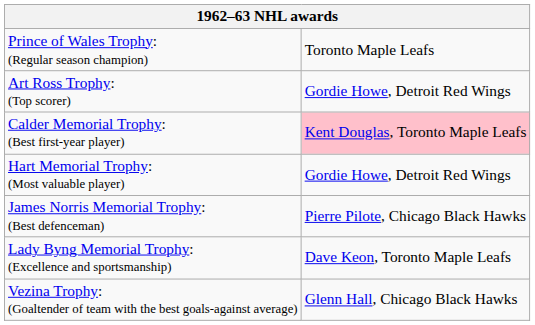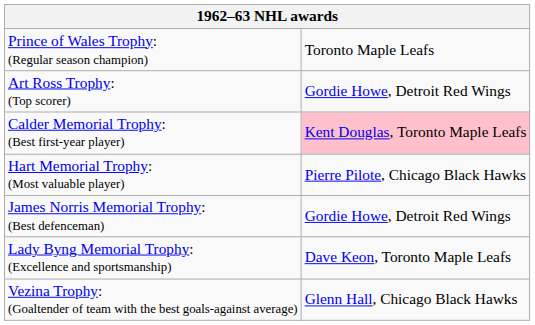Hart Memorial Trophy: (Most valuable player) | column 2: Gordie Howe, Detroit Red Wings -> Pierre Pilote, Chicago Black Hawks
James Norris Memorial Trophy: (Best defenceman) | column 2: Pierre Pilote, Chicago Black Hawks -> Gordie Howe, Detroit Red Wings
